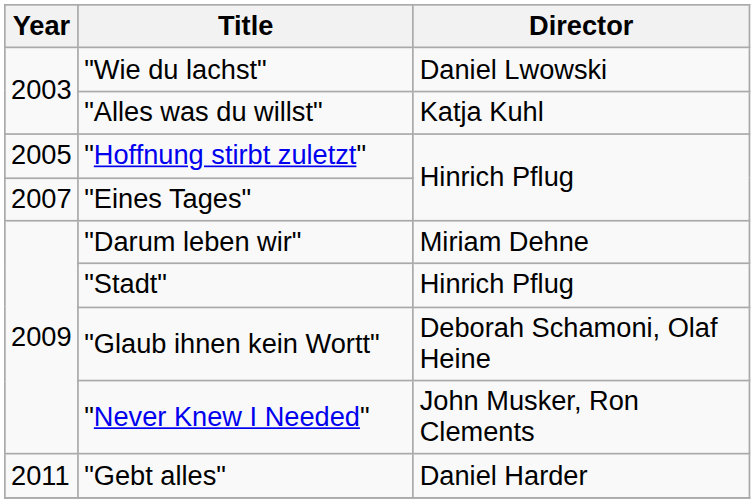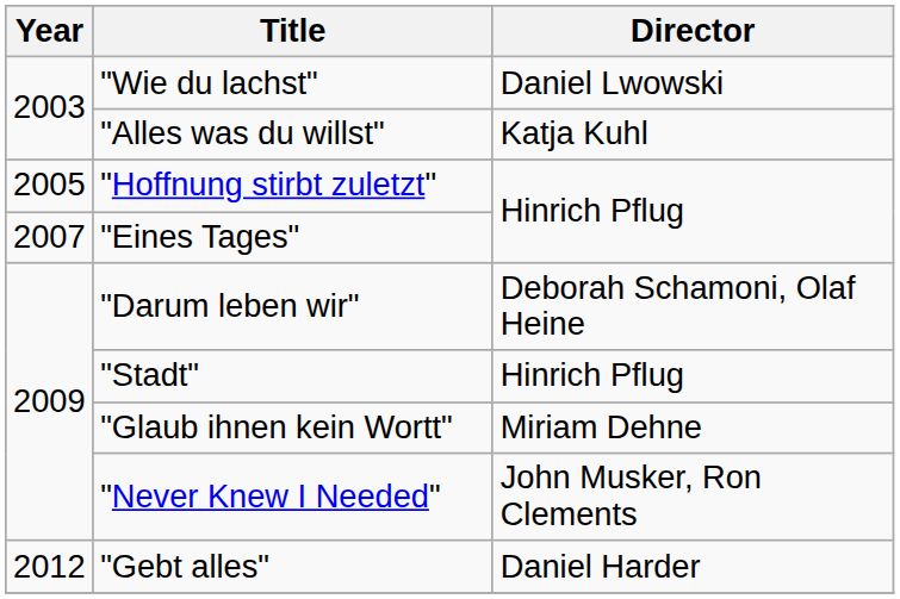"Darum leben wir" | Director: Miriam Dehne -> Deborah Schamoni, Olaf Heine
"Glaub ihnen kein Wortt" | Director: Deborah Schamoni, Olaf Heine -> Miriam Dehne
"Gebt alles" | Year: 2011 -> 2012
